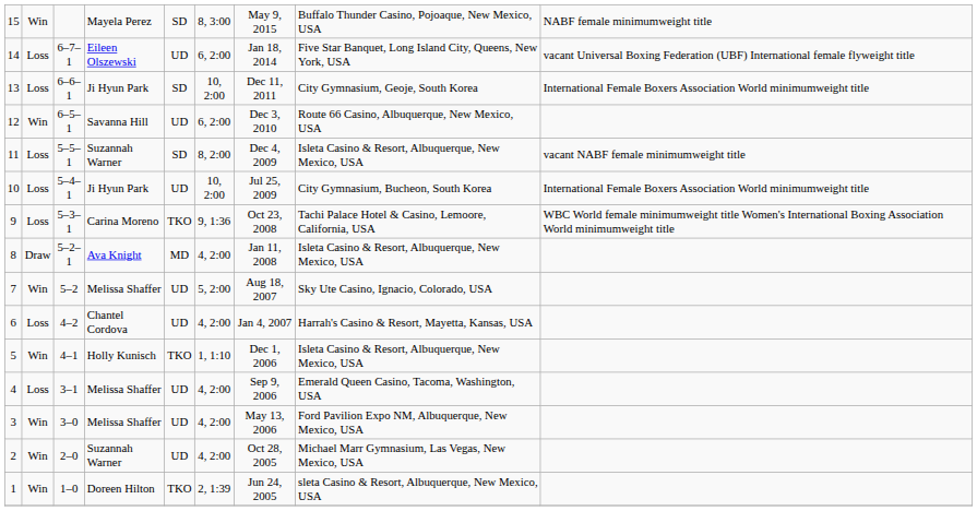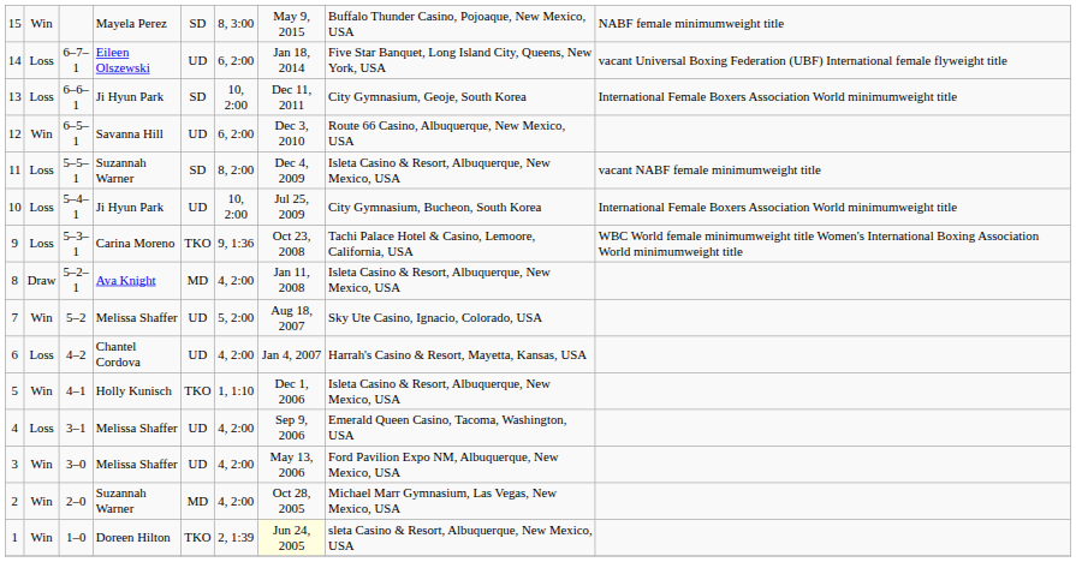2 | column 5: UD -> MD
1 | column 7: no background -> lightyellow background
